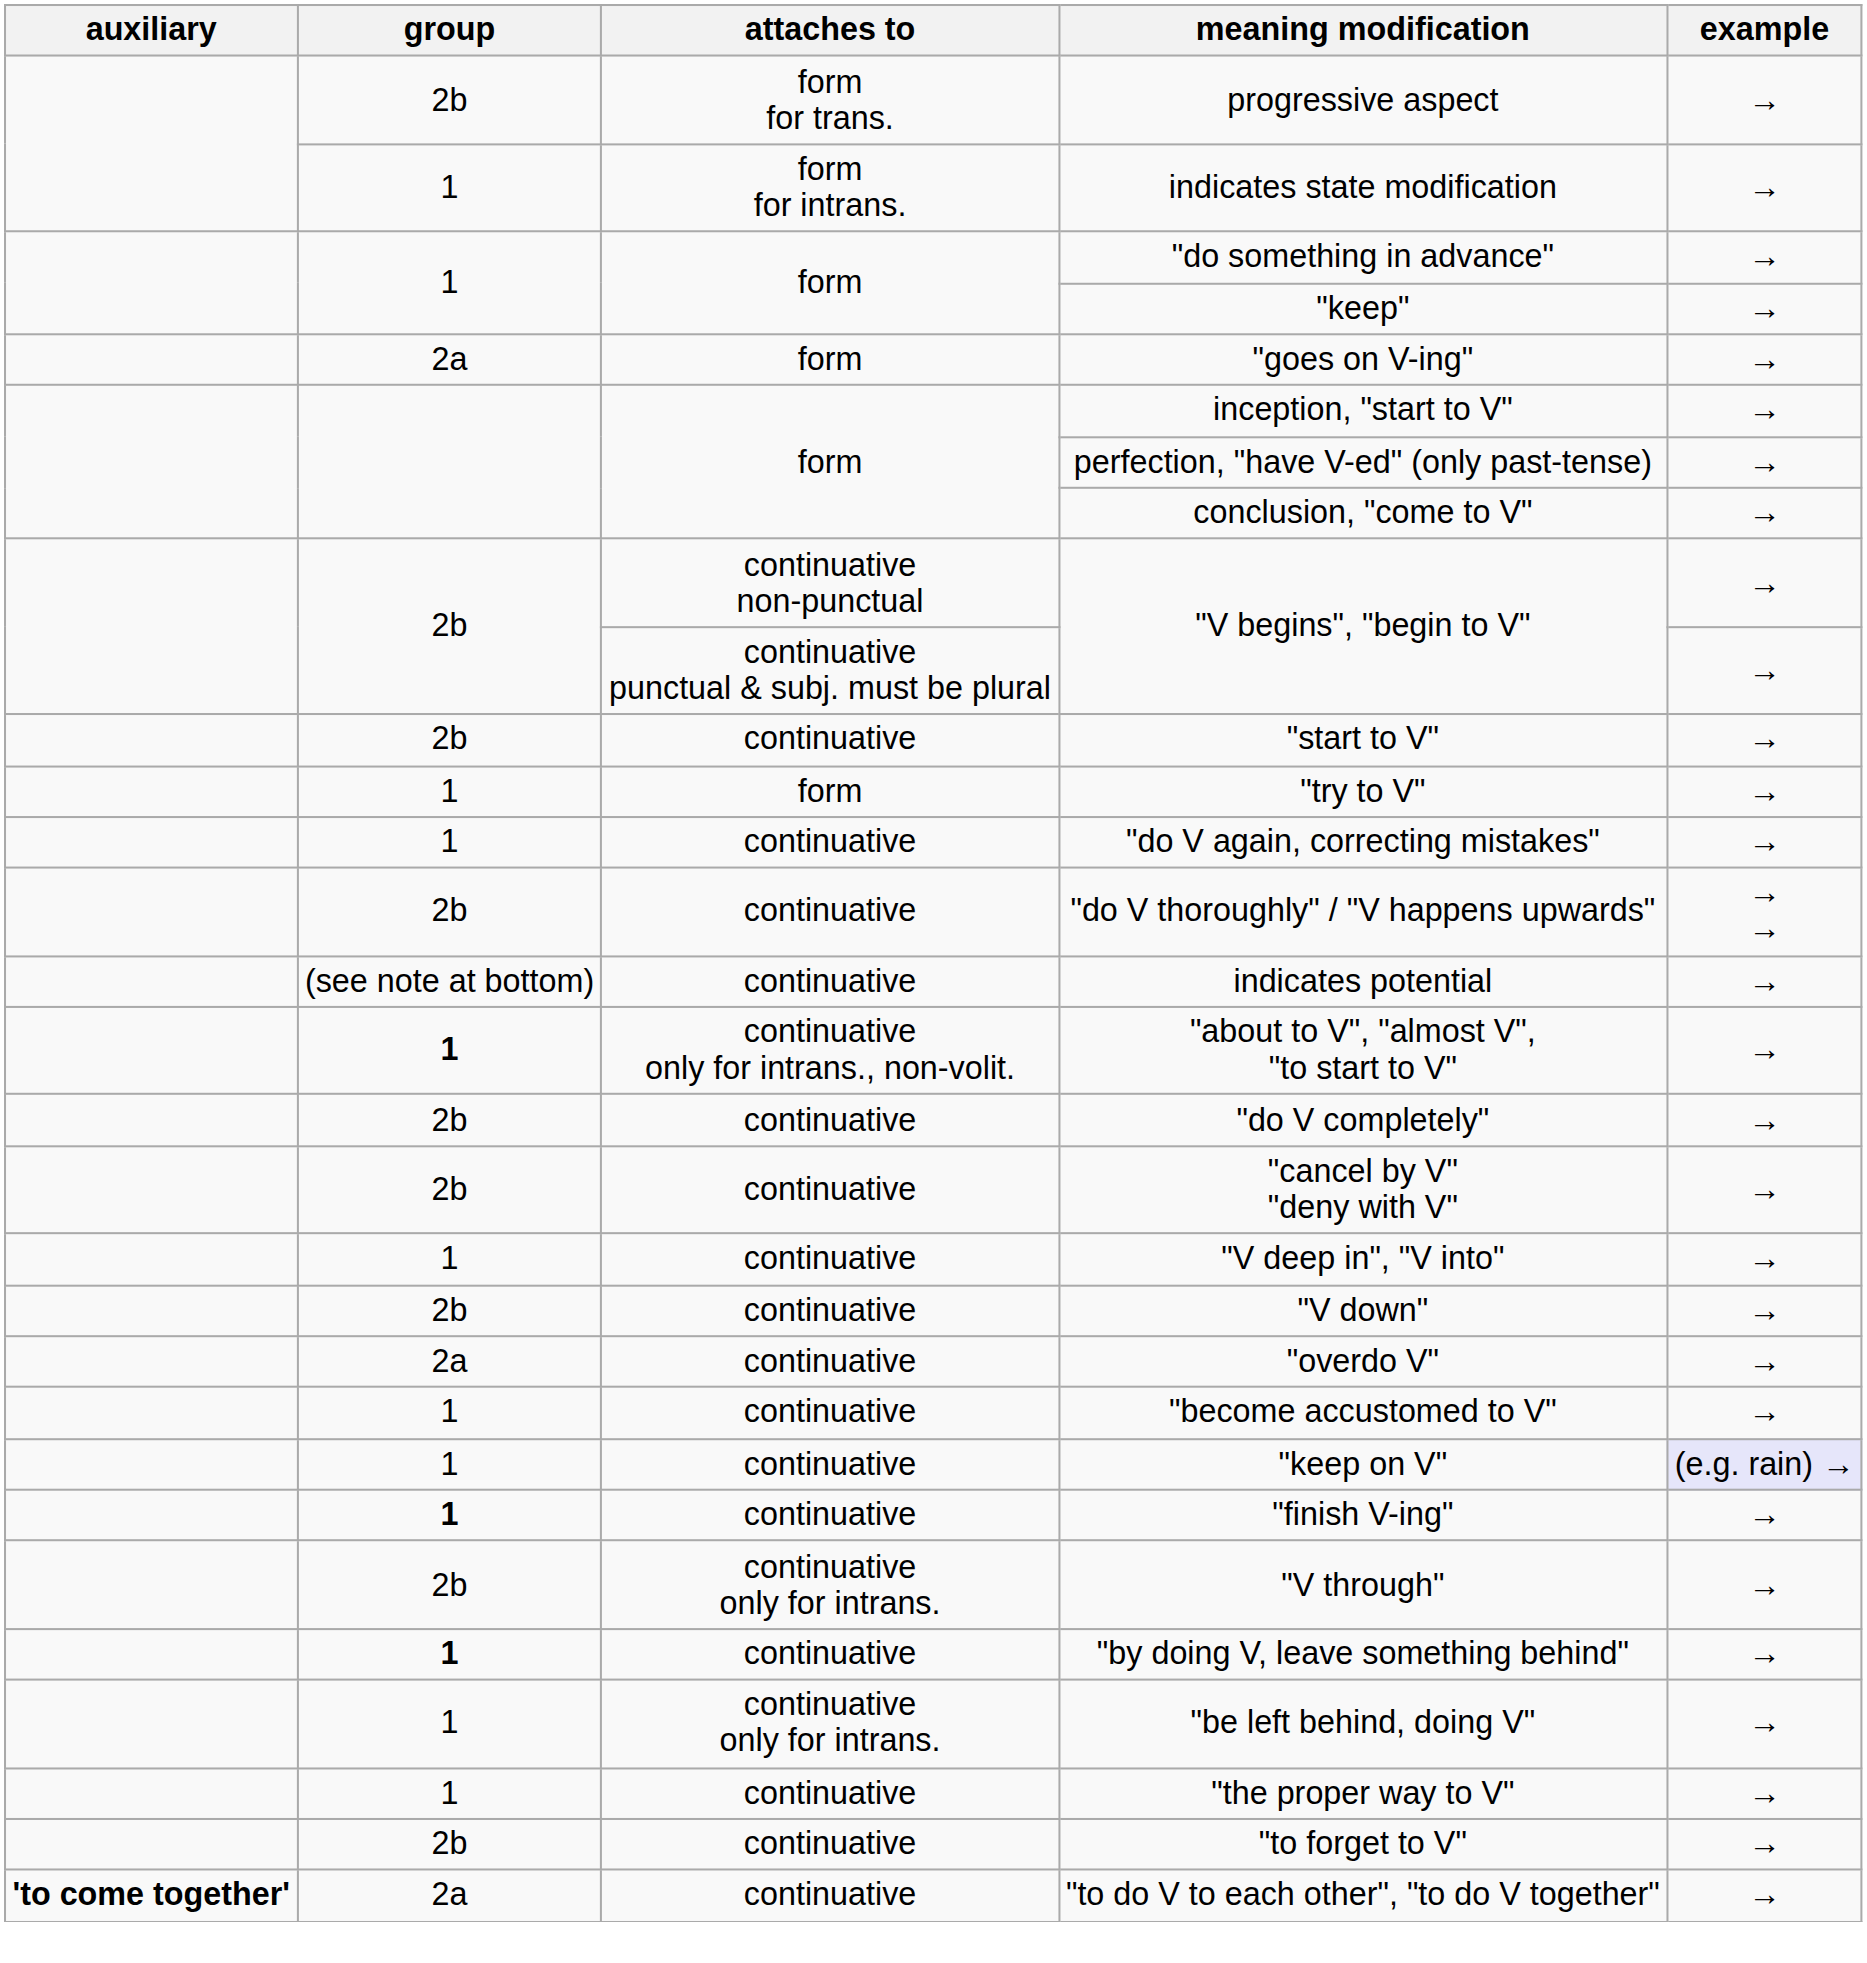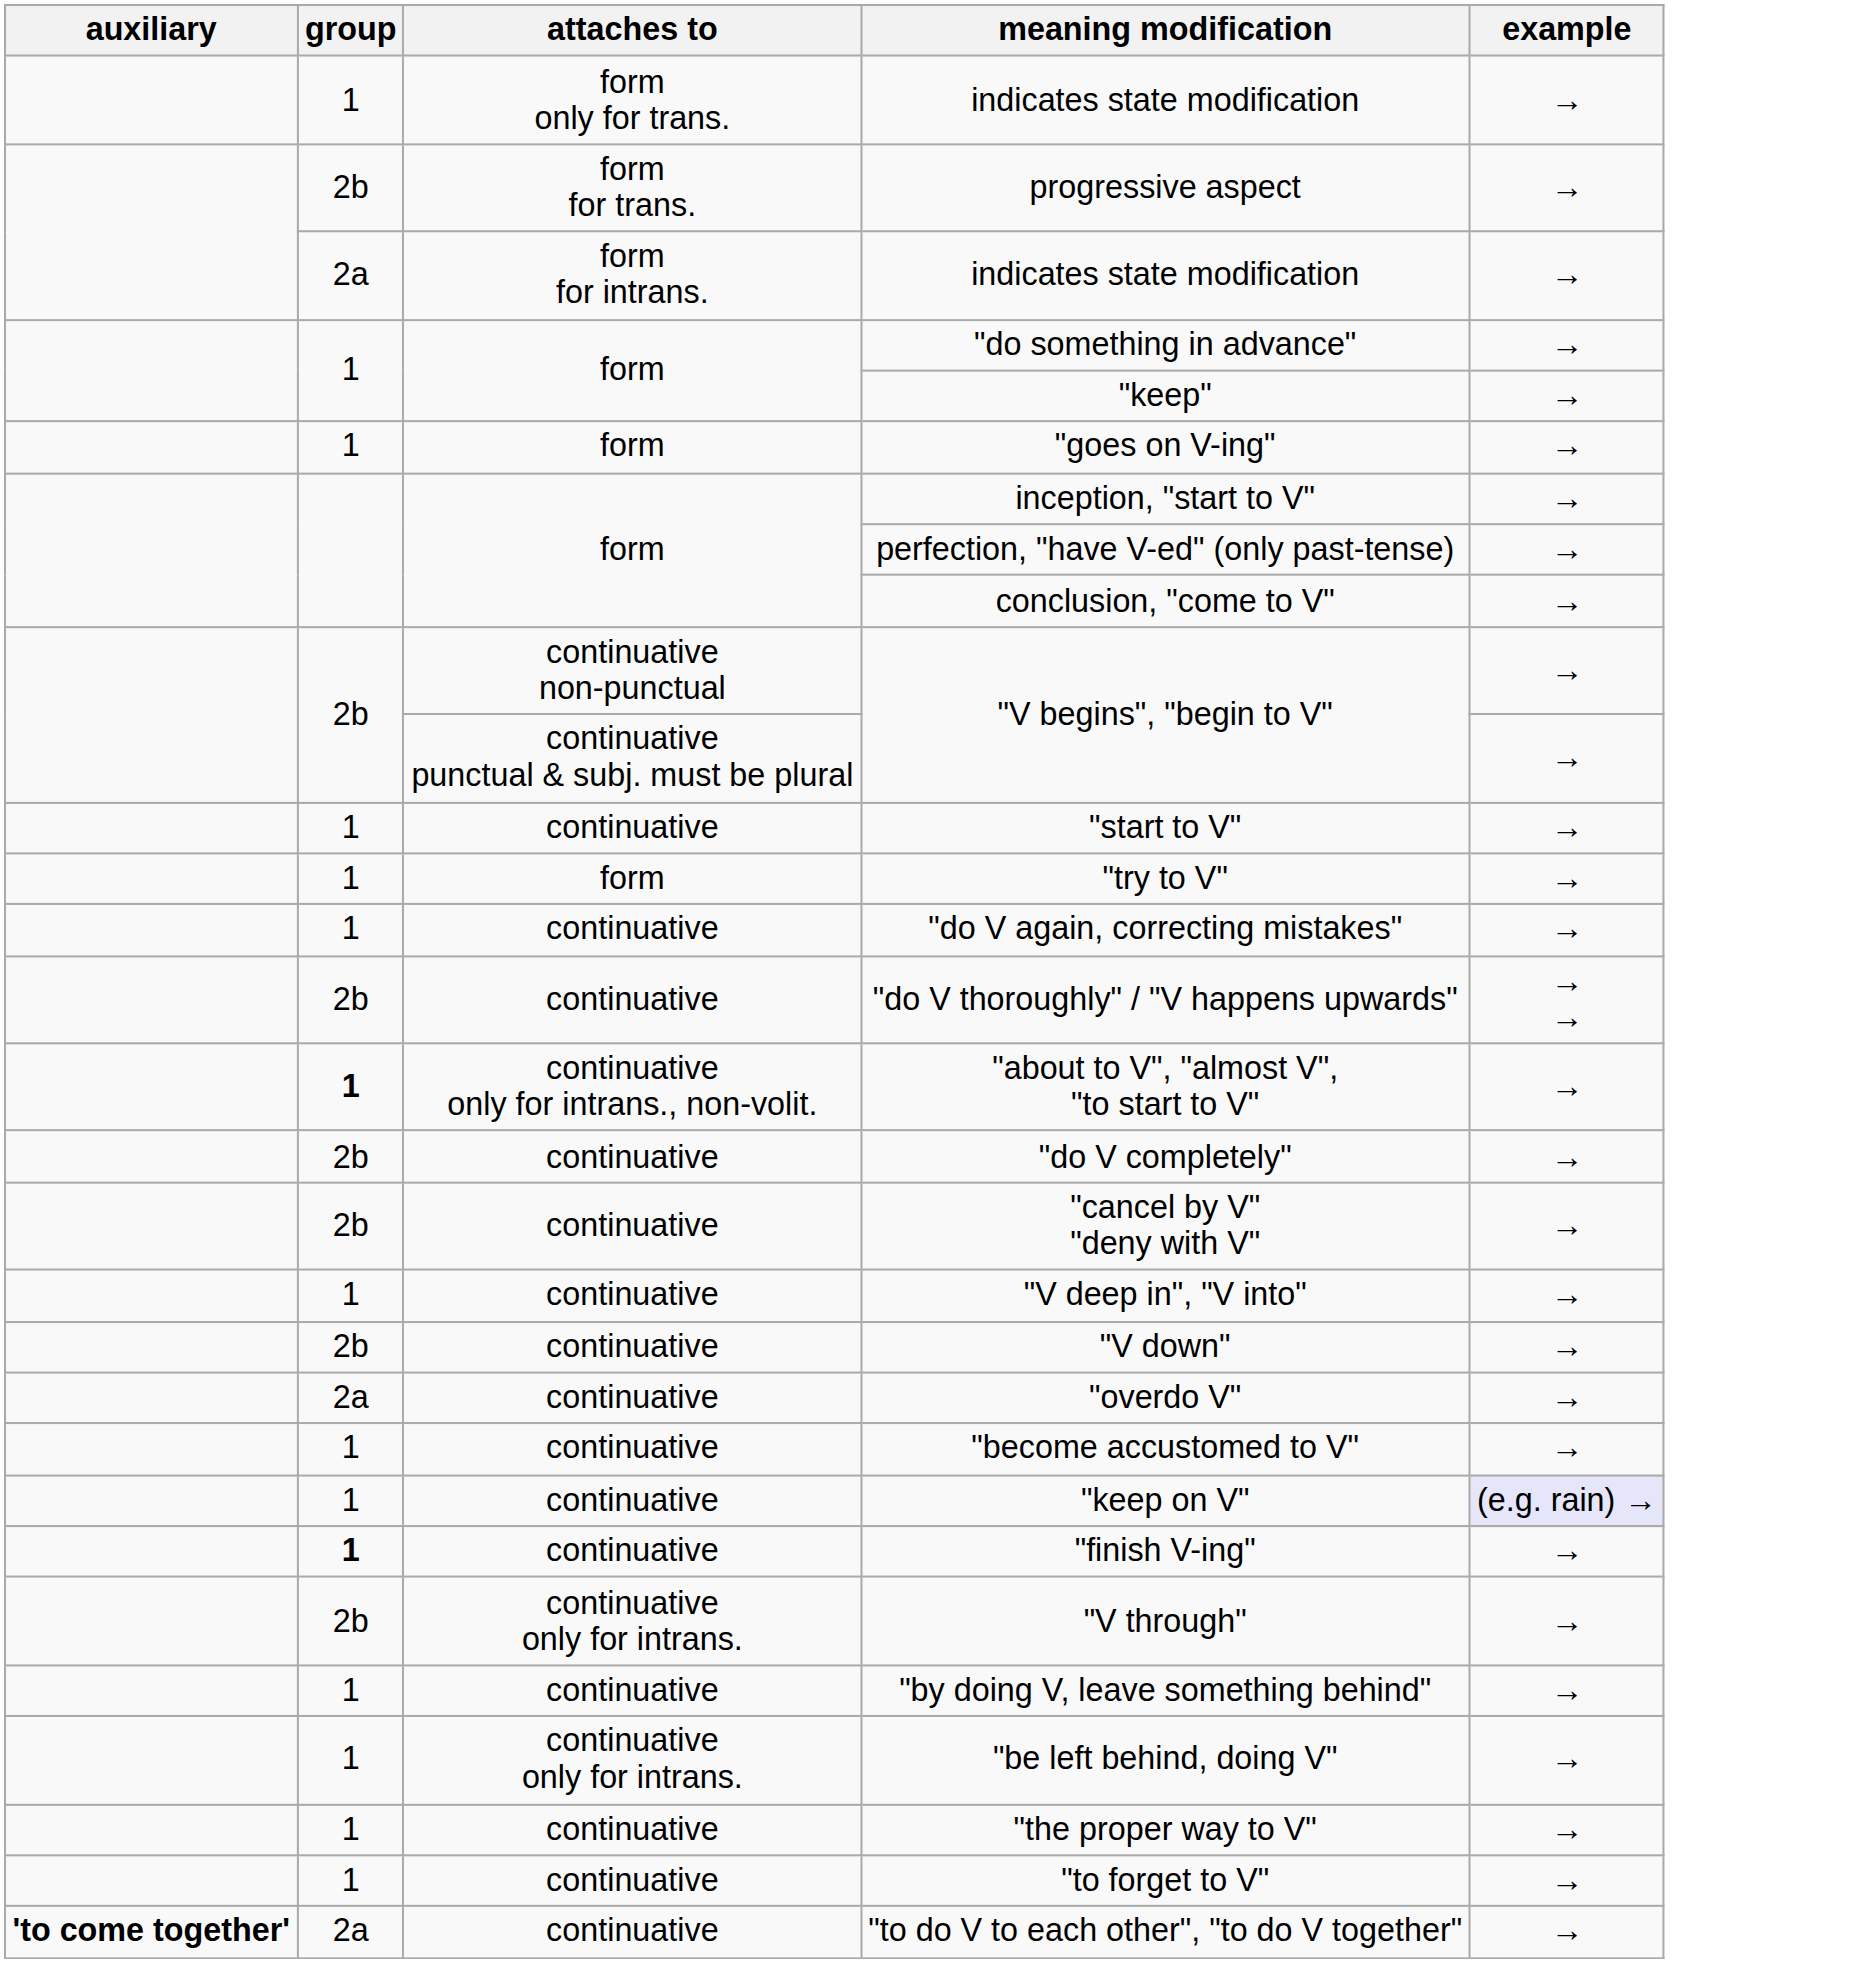+ row: 1 | form only for trans. | indicates state modification | →
form for intrans. / indicates state modification | group: 1 -> 2a
"goes on V-ing" | group: 2a -> 1
"start to V" | group: 2b -> 1
- row: (see note at bottom) | continuative | indicates potential | →
"by doing V, leave something behind" | group: bold -> normal
"to forget to V" | group: 2b -> 1
